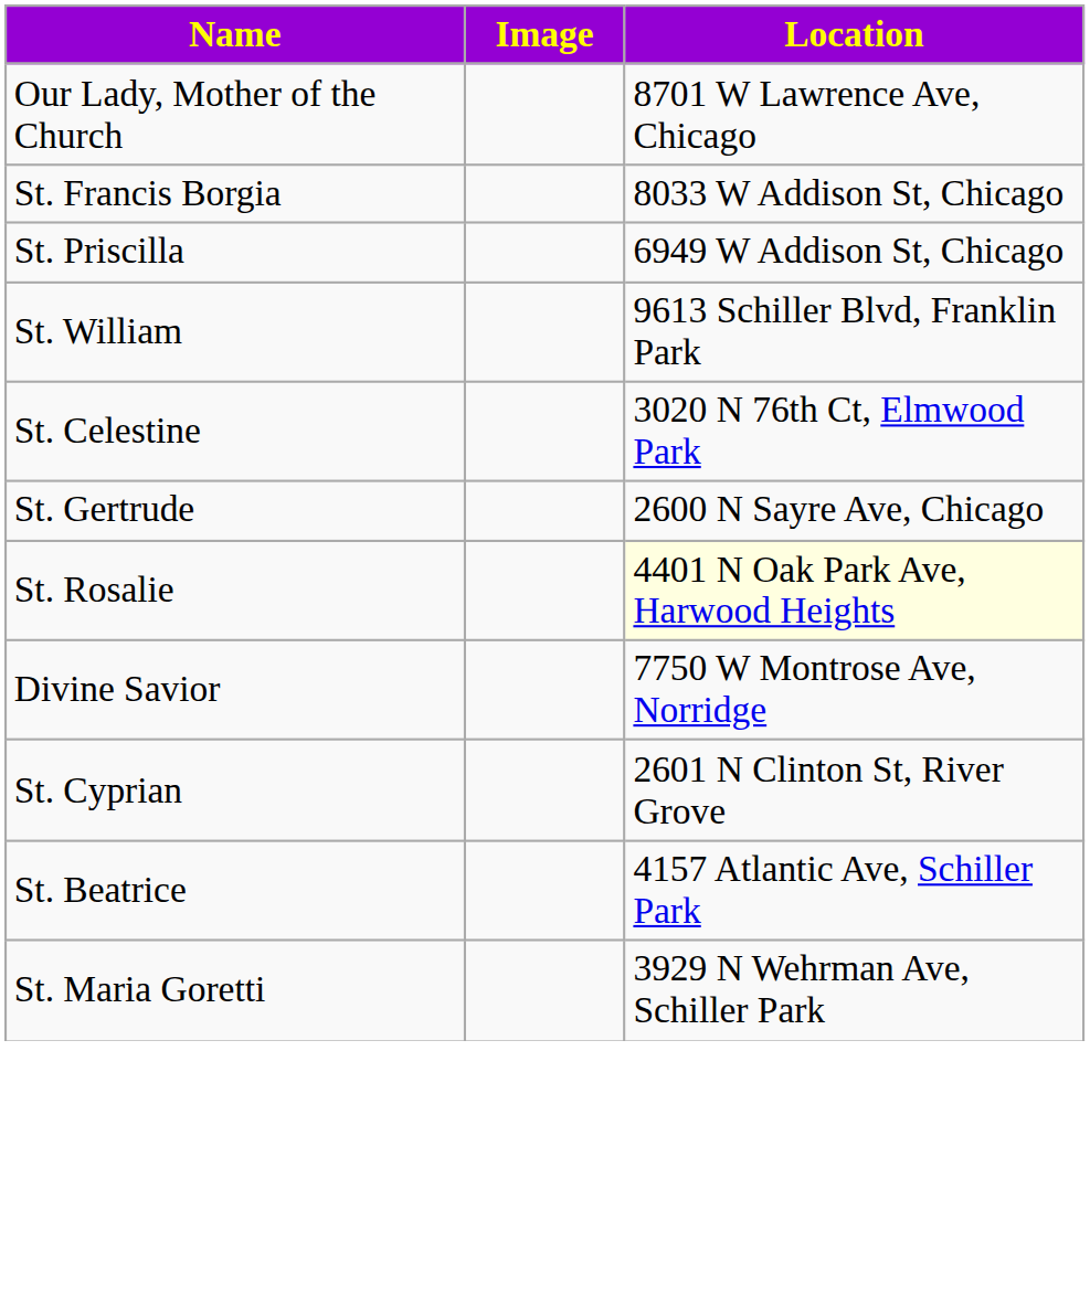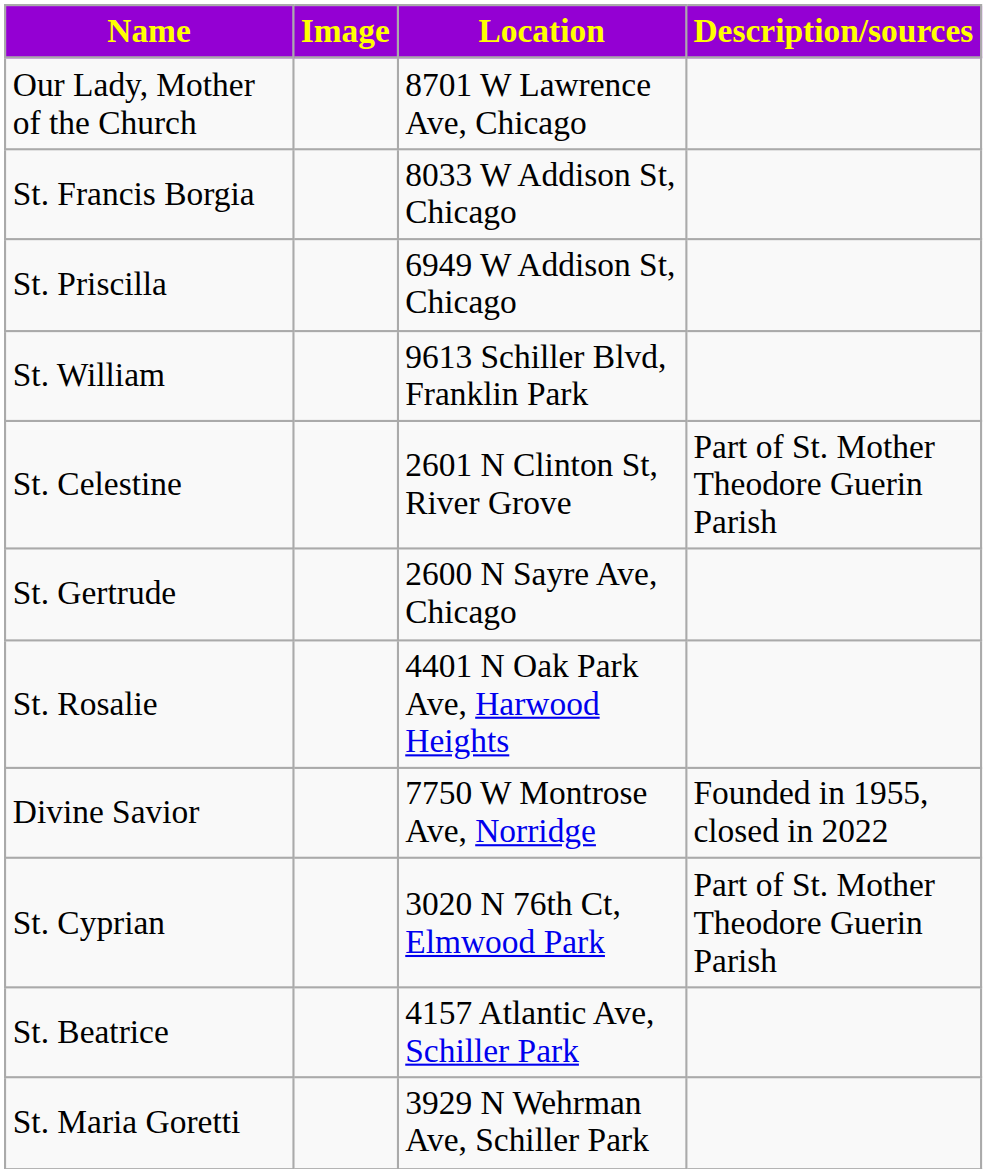+ column: Description/sources | Part of St. Mother Theodore Guerin Parish | Founded in 1955, closed in 2022 | Part of St. Mother Theodore Guerin Parish
St. Celestine | Location: 3020 N 76th Ct, Elmwood Park -> 2601 N Clinton St, River Grove
St. Rosalie | Location: lightyellow background -> no background
St. Cyprian | Location: 2601 N Clinton St, River Grove -> 3020 N 76th Ct, Elmwood Park
